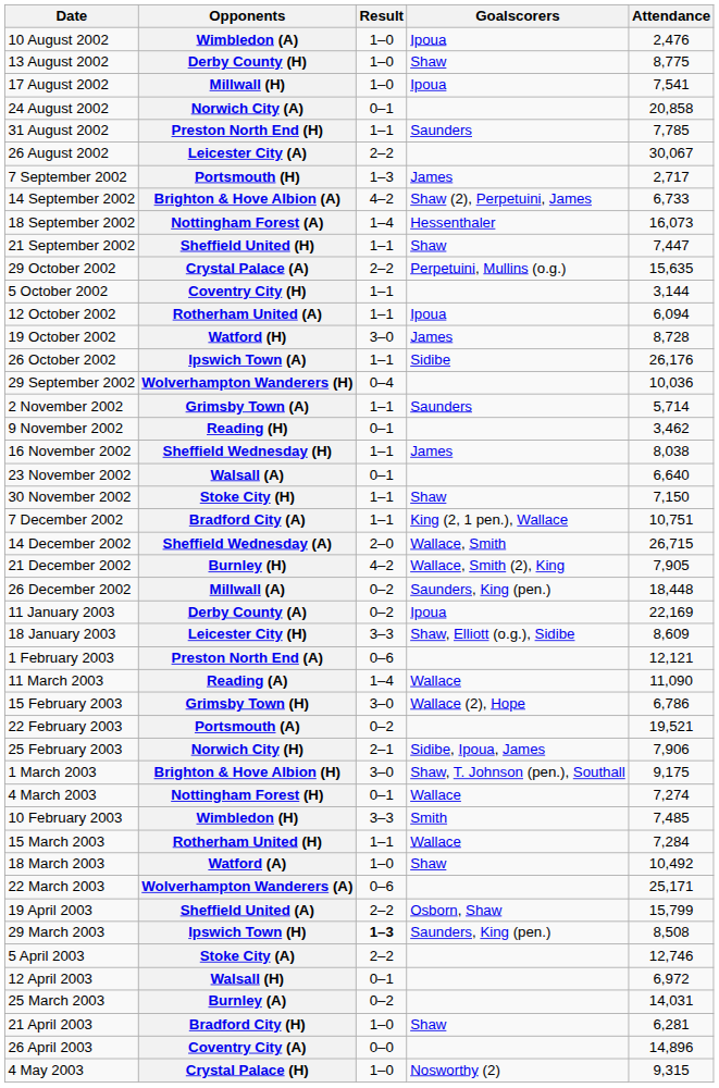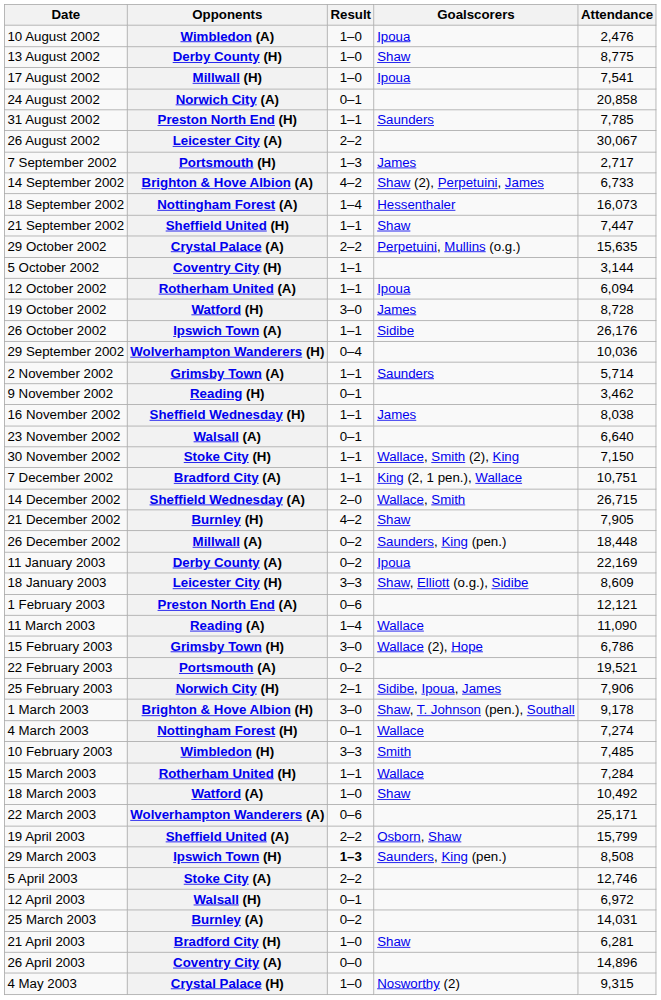Stoke City (H) | Goalscorers: Shaw -> Wallace, Smith (2), King
Burnley (H) | Goalscorers: Wallace, Smith (2), King -> Shaw
Brighton & Hove Albion (H) | Attendance: 9,175 -> 9,178
